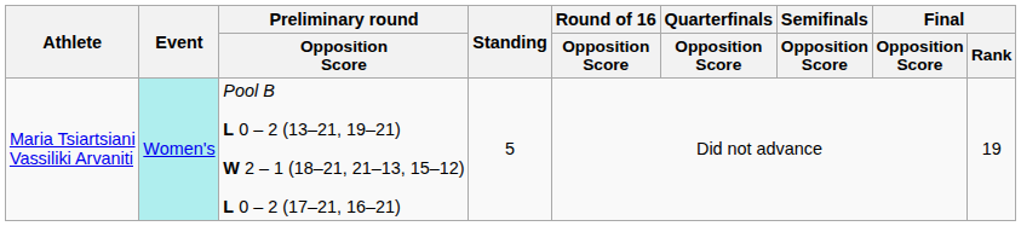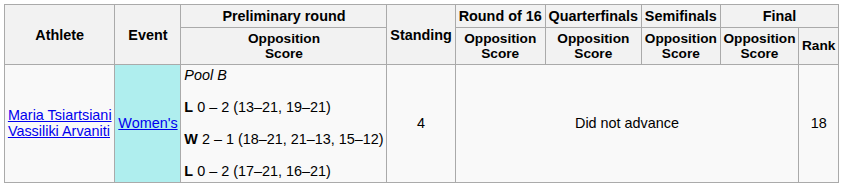Maria Tsiartsiani Vassiliki Arvaniti | Standing: 5 -> 4
Maria Tsiartsiani Vassiliki Arvaniti | Final / Rank: 19 -> 18
